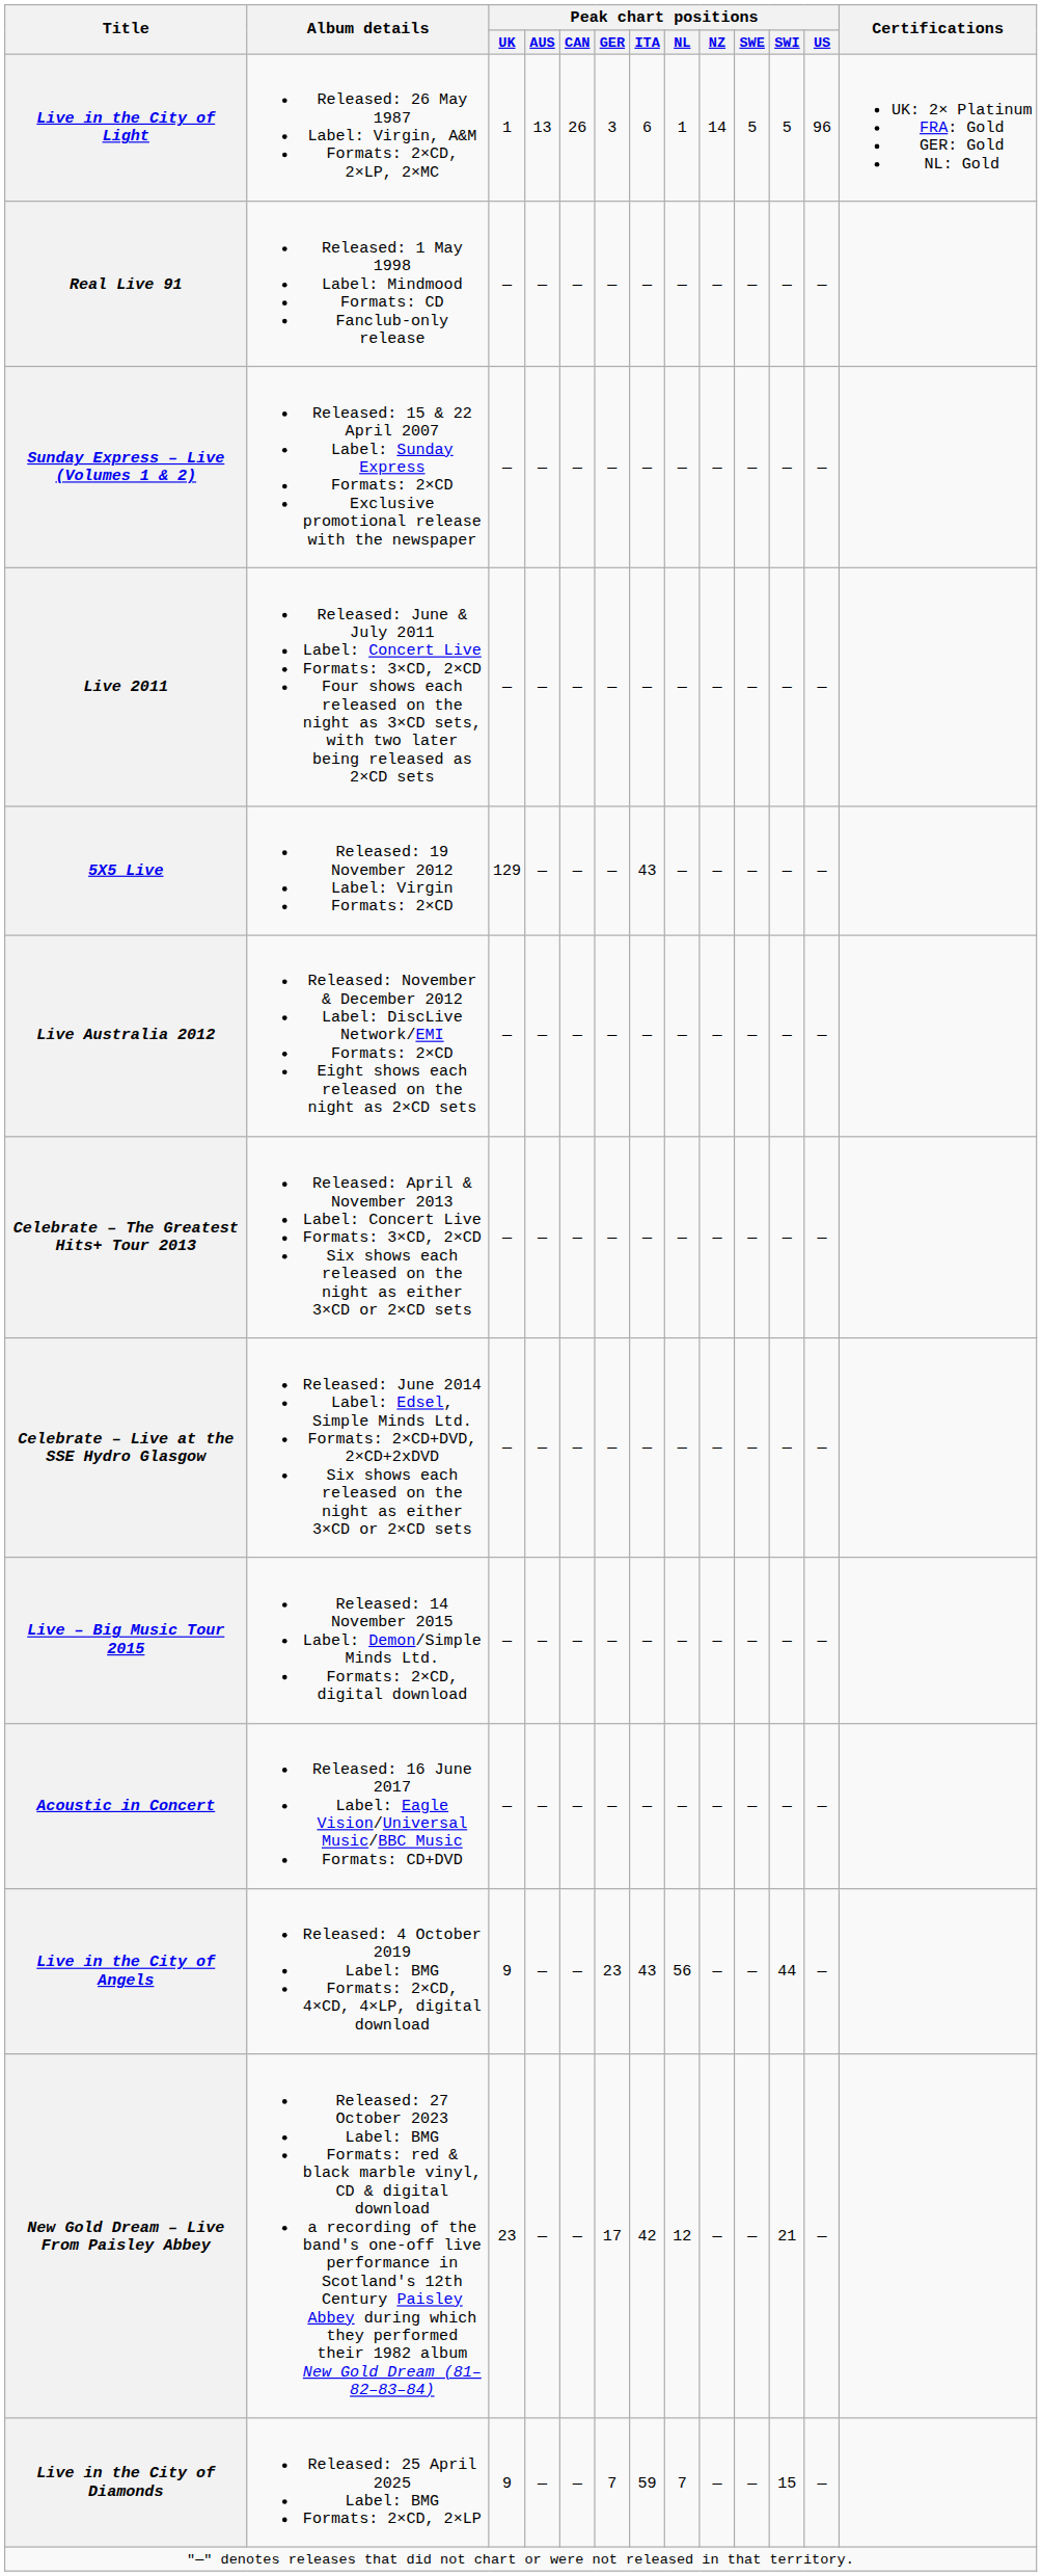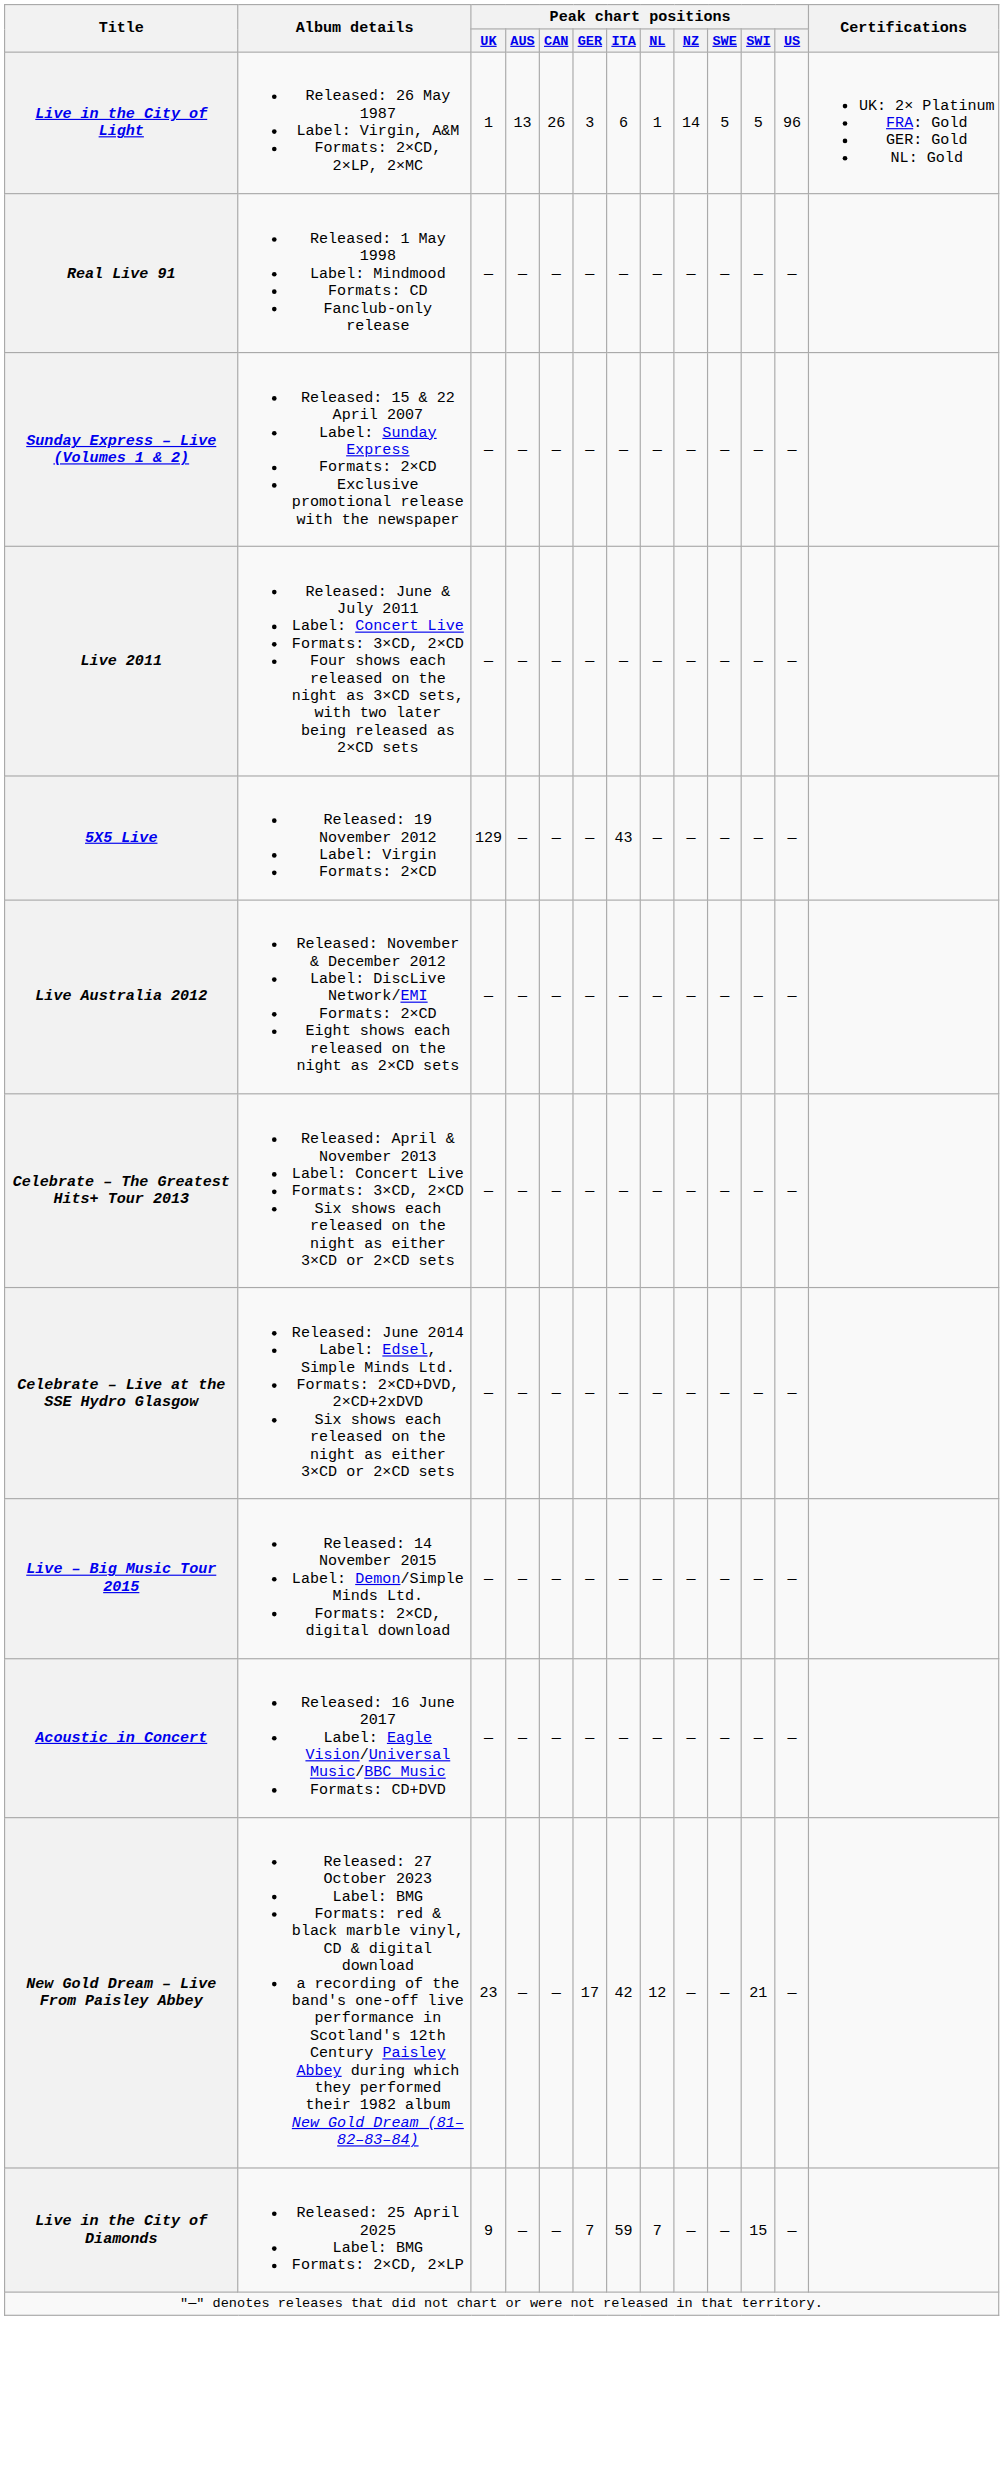- row: Live in the City of Angels | Released: 4 October 2019 Label: BMG Formats: 2×CD, 4×CD, 4×LP, digital download | 9 | — | — | 23 | 43 | 56 | — | — | 44 | —
